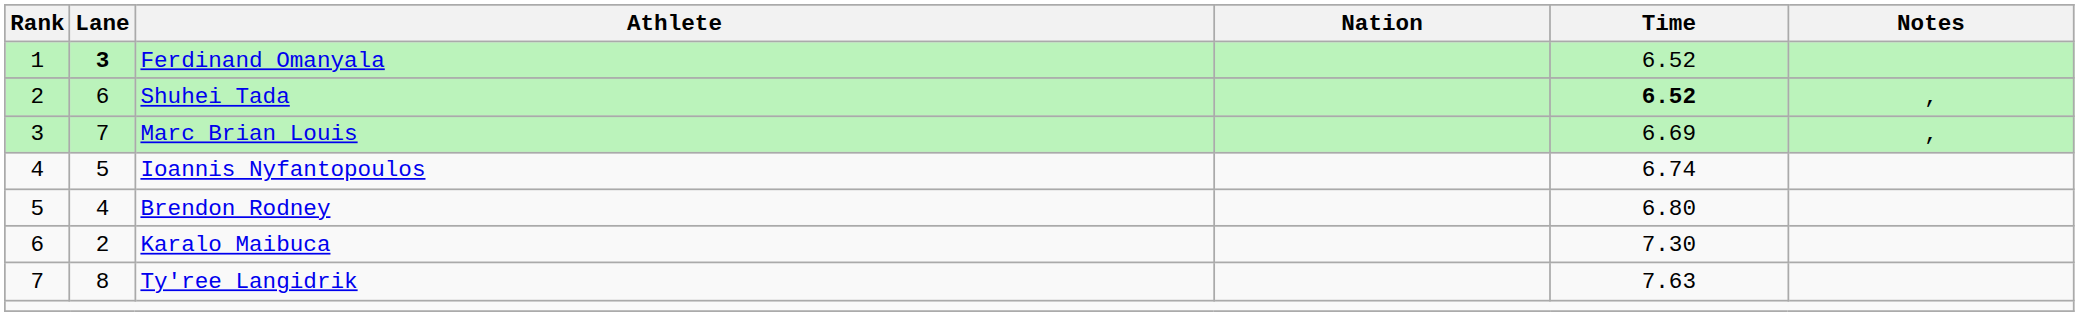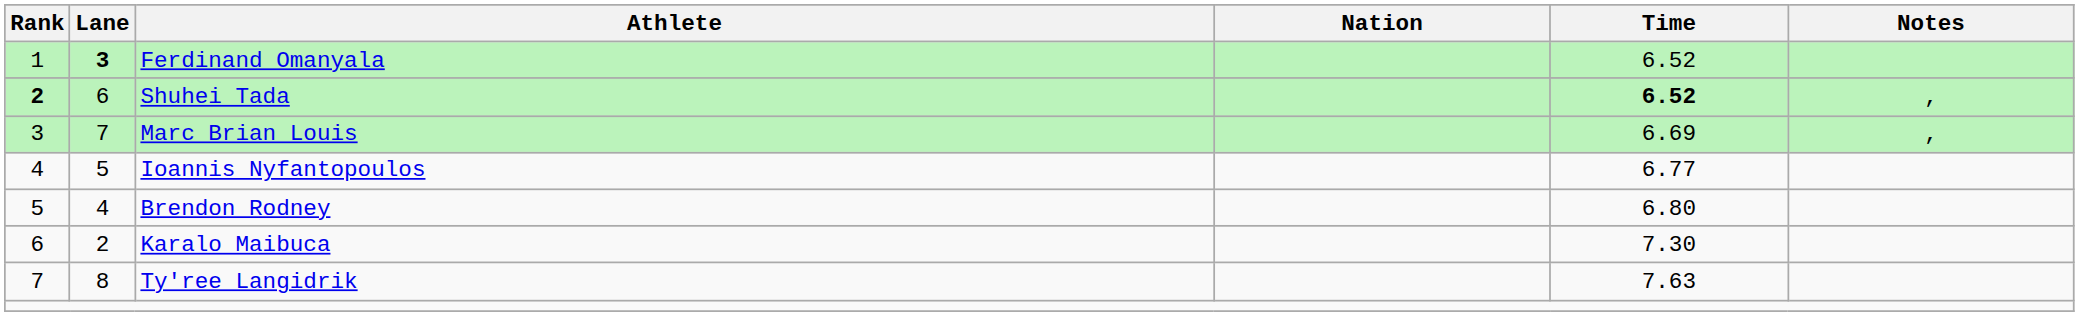Shuhei Tada | Rank: normal -> bold
Ioannis Nyfantopoulos | Time: 6.74 -> 6.77
